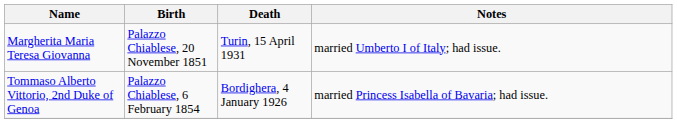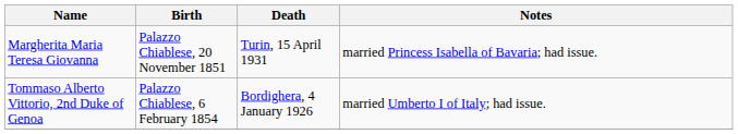Margherita Maria Teresa Giovanna | Notes: married Umberto I of Italy; had issue. -> married Princess Isabella of Bavaria; had issue.
Tommaso Alberto Vittorio, 2nd Duke of Genoa | Notes: married Princess Isabella of Bavaria; had issue. -> married Umberto I of Italy; had issue.
